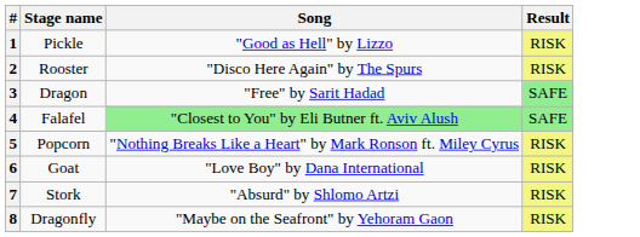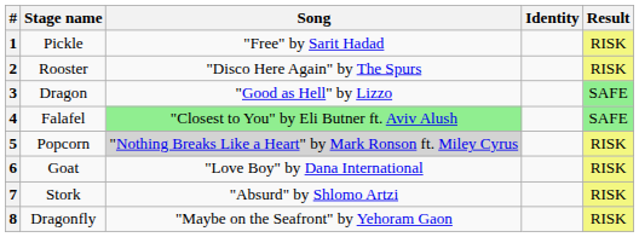+ column: Identity
1 | Song: "Good as Hell" by Lizzo -> "Free" by Sarit Hadad
3 | Song: "Free" by Sarit Hadad -> "Good as Hell" by Lizzo
5 | Song: no background -> lightgrey background
